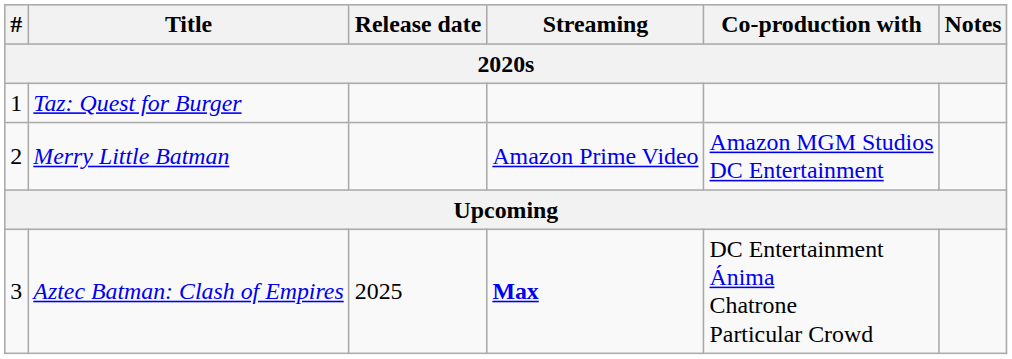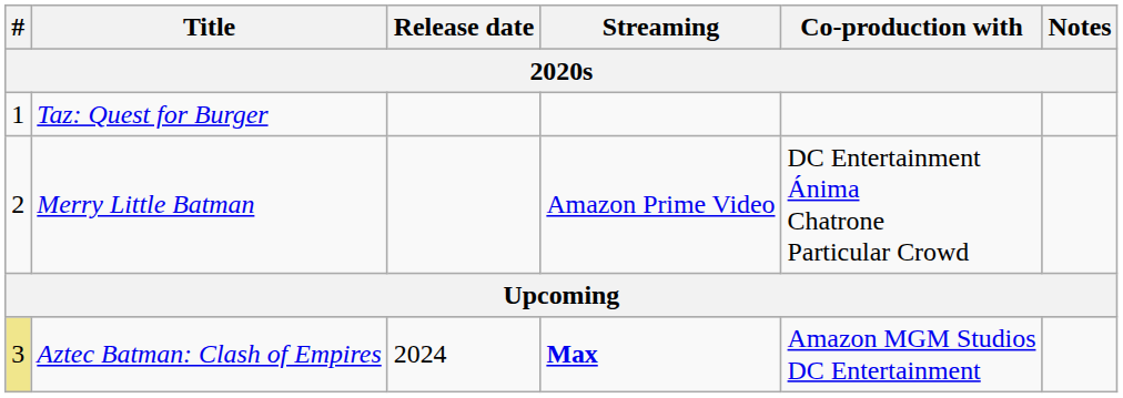Merry Little Batman | Co-production with: Amazon MGM Studios DC Entertainment -> DC Entertainment Ánima Chatrone Particular Crowd
Aztec Batman: Clash of Empires | #: no background -> khaki background
Aztec Batman: Clash of Empires | Release date: 2025 -> 2024
Aztec Batman: Clash of Empires | Co-production with: DC Entertainment Ánima Chatrone Particular Crowd -> Amazon MGM Studios DC Entertainment
